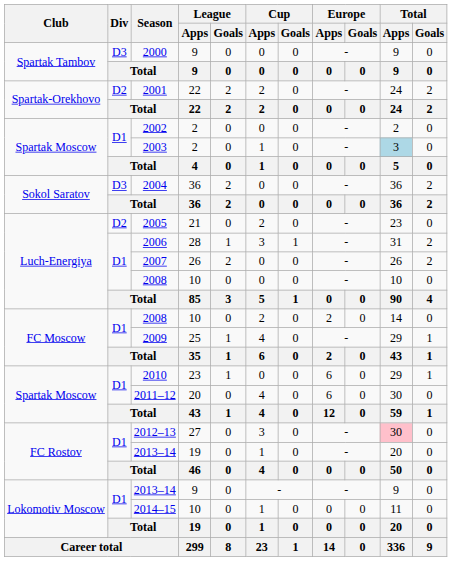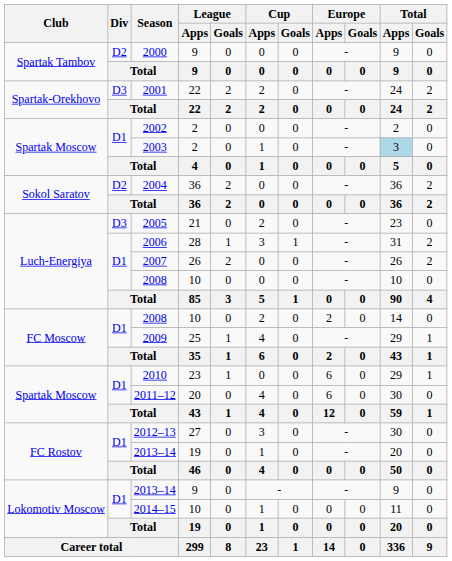2000 | Div: D3 -> D2
2001 | Div: D2 -> D3
2004 | Div: D3 -> D2
2005 | Div: D2 -> D3
2012–13 | Total / Apps: pink background -> no background
